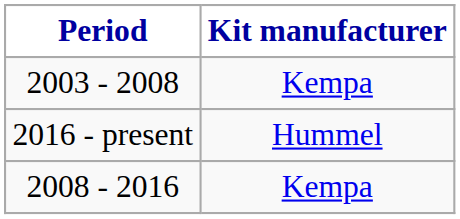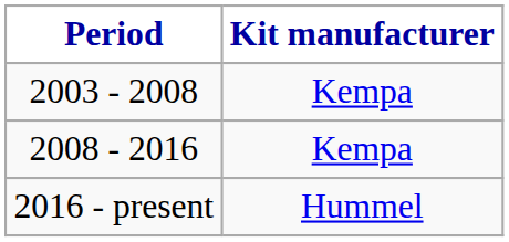rows swapped: 2008 - 2016 <-> 2016 - present
